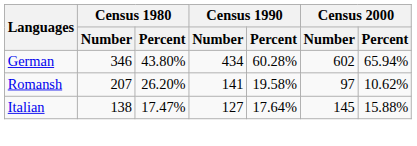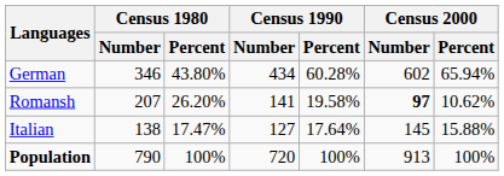Romansh | Census 2000 / Number: normal -> bold
+ row: Population | 790 | 100% | 720 | 100% | 913 | 100%
